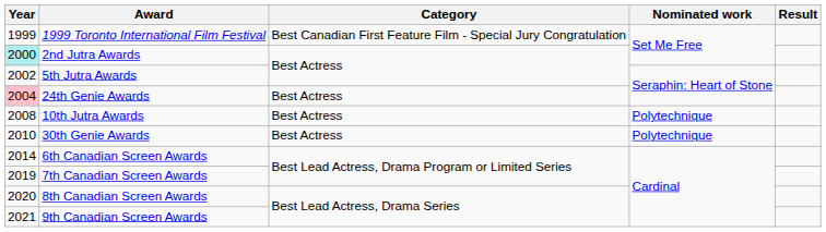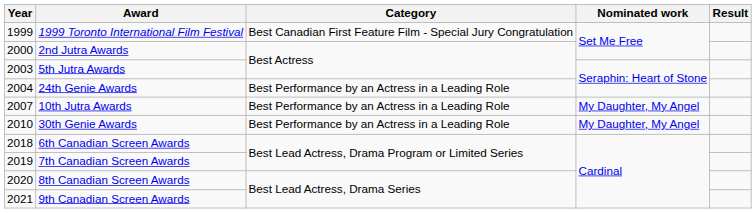2nd Jutra Awards | Year: paleturquoise background -> no background
5th Jutra Awards | Year: 2002 -> 2003
24th Genie Awards | Year: pink background -> no background
24th Genie Awards | Category: Best Actress -> Best Performance by an Actress in a Leading Role
10th Jutra Awards | Year: 2008 -> 2007
10th Jutra Awards | Category: Best Actress -> Best Performance by an Actress in a Leading Role
10th Jutra Awards | Nominated work: Polytechnique -> My Daughter, My Angel
30th Genie Awards | Category: Best Actress -> Best Performance by an Actress in a Leading Role
30th Genie Awards | Nominated work: Polytechnique -> My Daughter, My Angel
6th Canadian Screen Awards | Year: 2014 -> 2018
